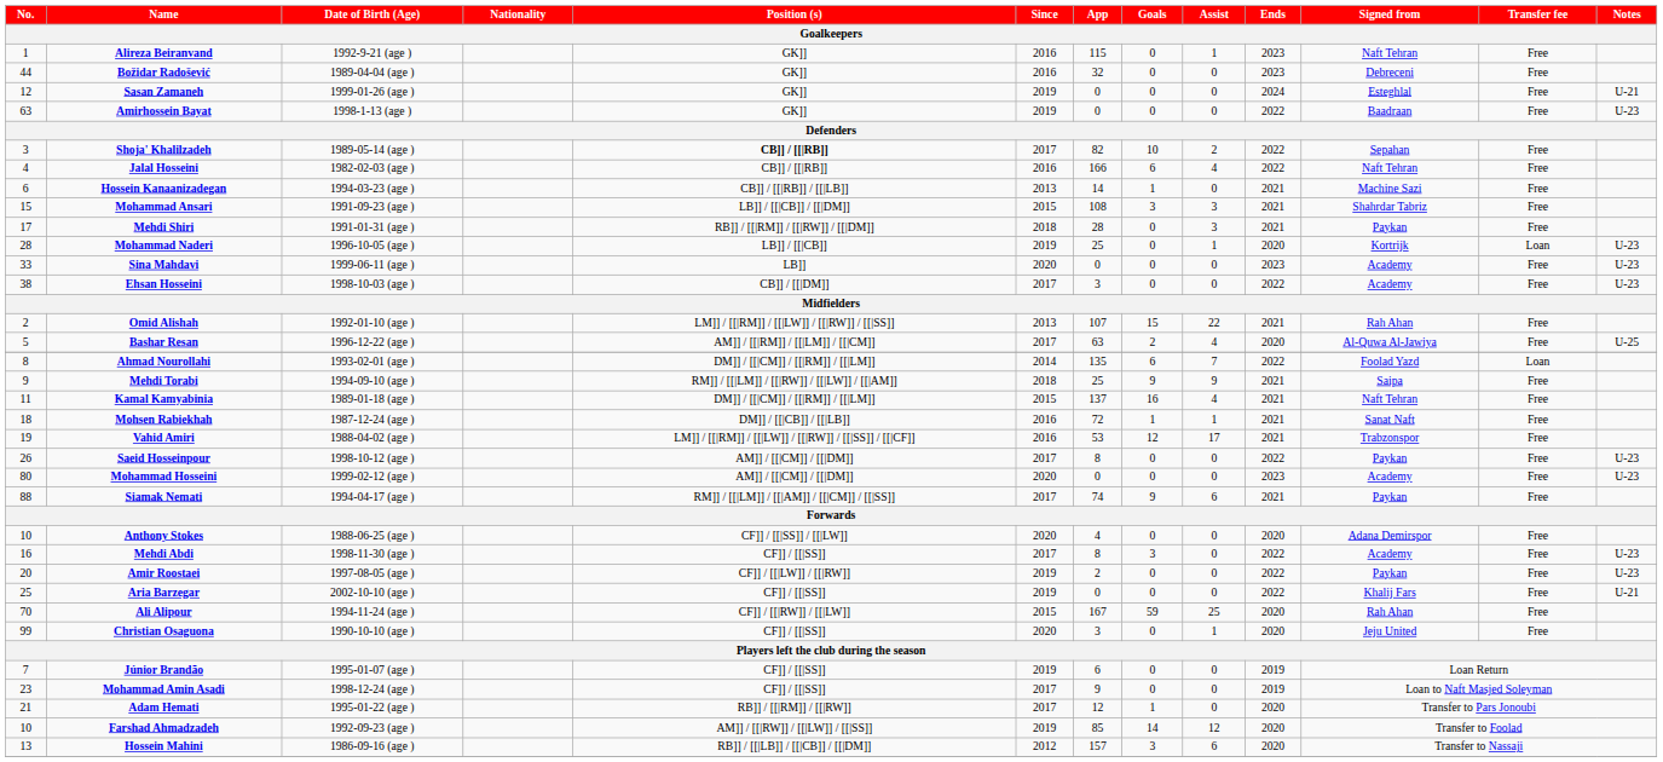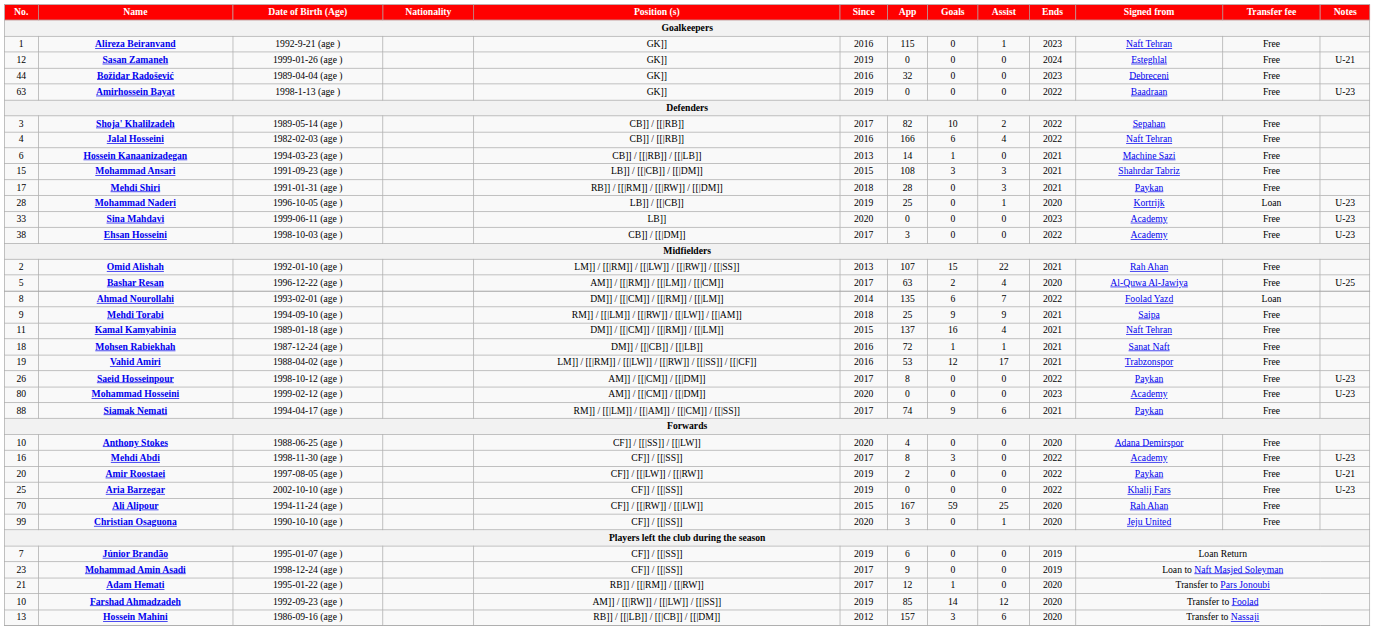rows swapped: Sasan Zamaneh <-> Božidar Radošević
Shoja' Khalilzadeh | Position (s): bold -> normal
Amir Roostaei | Notes: U-23 -> U-21
Aria Barzegar | Notes: U-21 -> U-23
